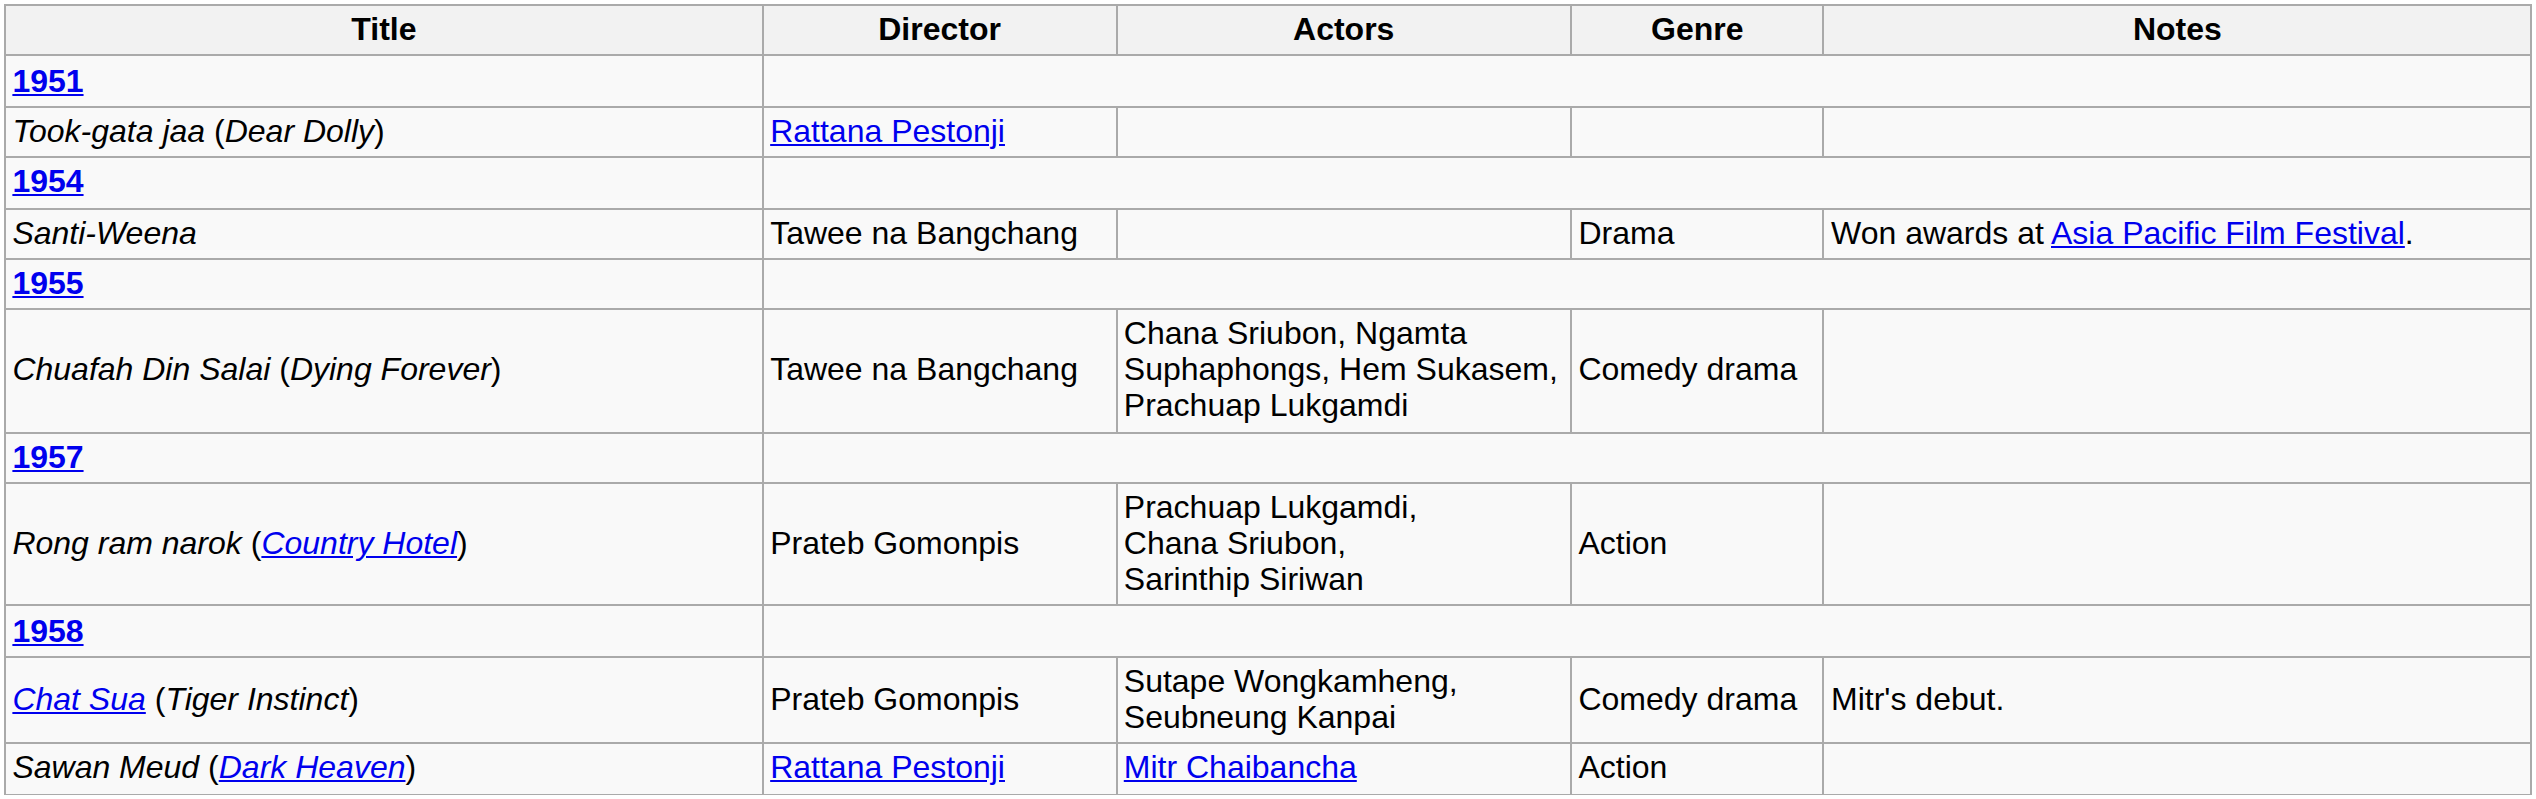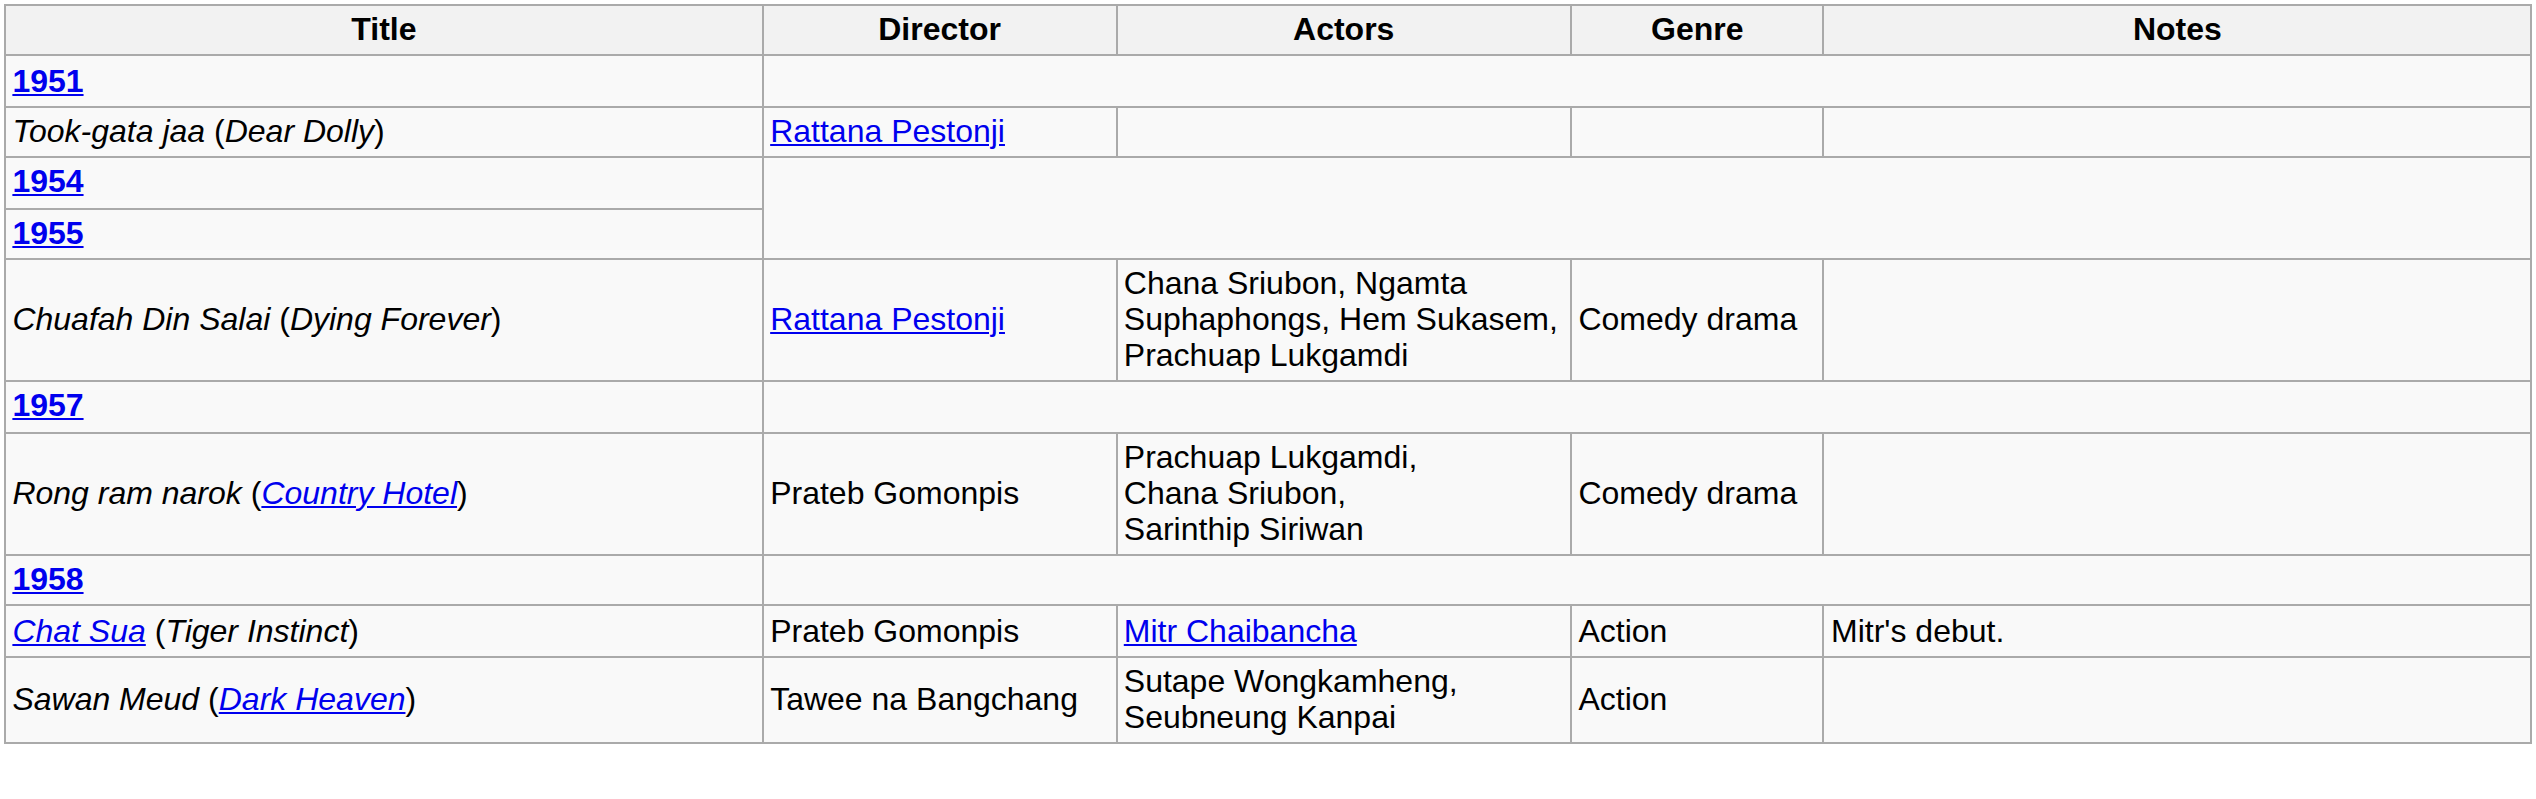- row: Santi-Weena | Tawee na Bangchang | Drama | Won awards at Asia Pacific Film Festival.
Chuafah Din Salai (Dying Forever) | Director: Tawee na Bangchang -> Rattana Pestonji
Rong ram narok (Country Hotel) | Genre: Action -> Comedy drama
Chat Sua (Tiger Instinct) | Actors: Sutape Wongkamheng, Seubneung Kanpai -> Mitr Chaibancha
Chat Sua (Tiger Instinct) | Genre: Comedy drama -> Action
Sawan Meud (Dark Heaven) | Director: Rattana Pestonji -> Tawee na Bangchang
Sawan Meud (Dark Heaven) | Actors: Mitr Chaibancha -> Sutape Wongkamheng, Seubneung Kanpai
